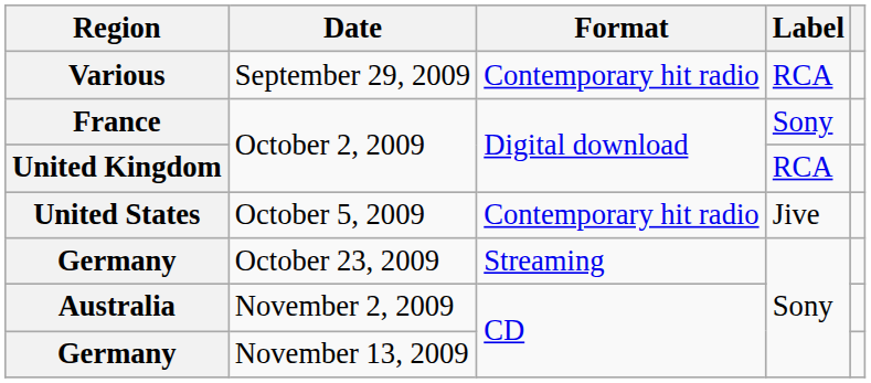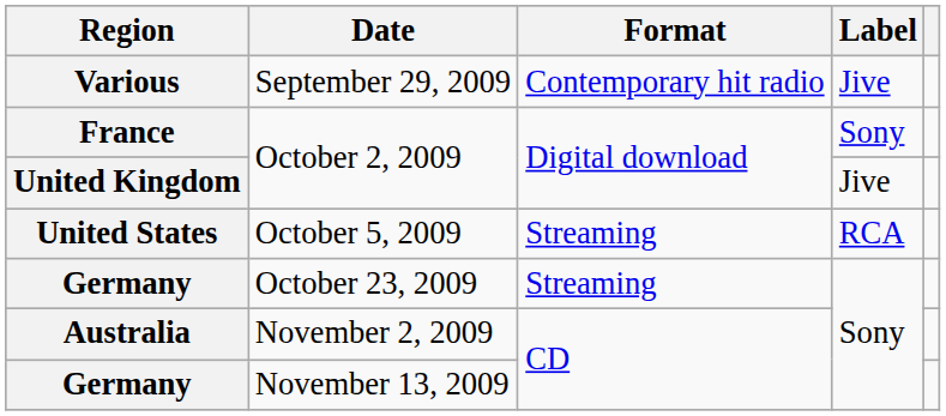Various | Label: RCA -> Jive
United Kingdom | Label: RCA -> Jive
United States | Format: Contemporary hit radio -> Streaming
United States | Label: Jive -> RCA
